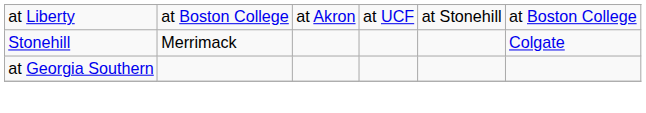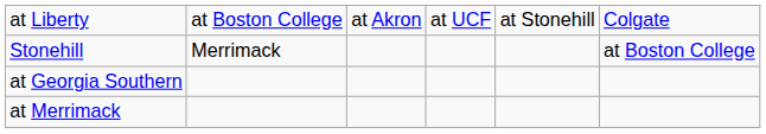at Liberty | column 6: at Boston College -> Colgate
Stonehill | column 6: Colgate -> at Boston College
+ row: at Merrimack
